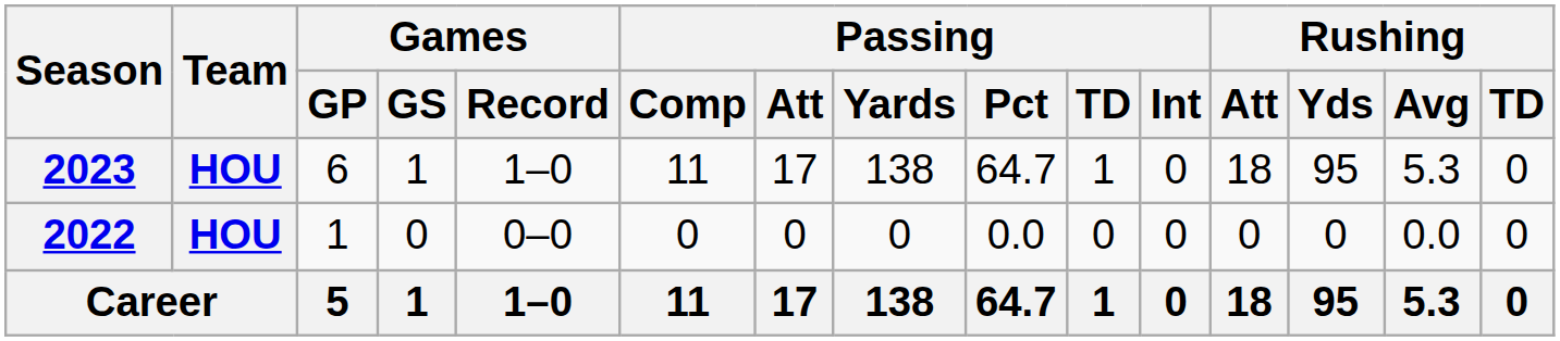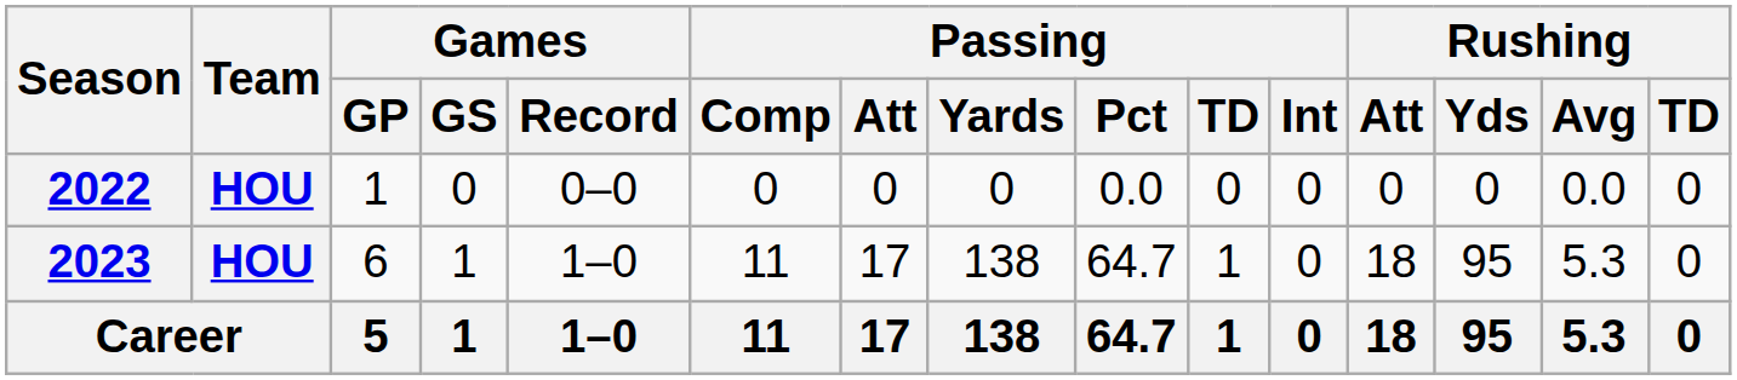rows swapped: 2022 <-> 2023
